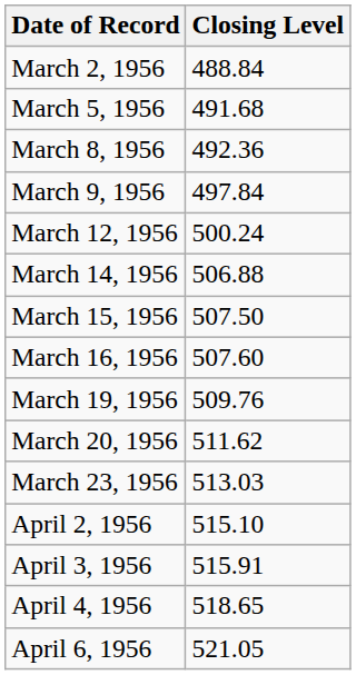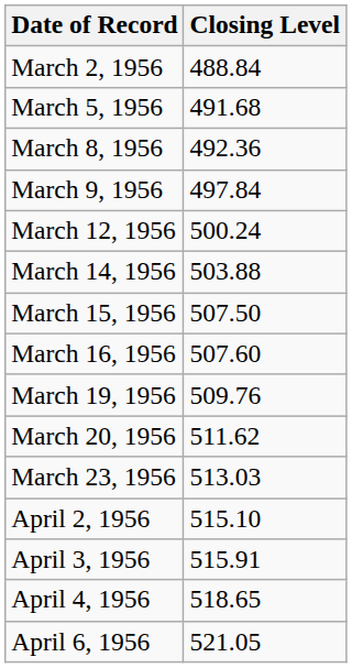March 14, 1956 | Closing Level: 506.88 -> 503.88
